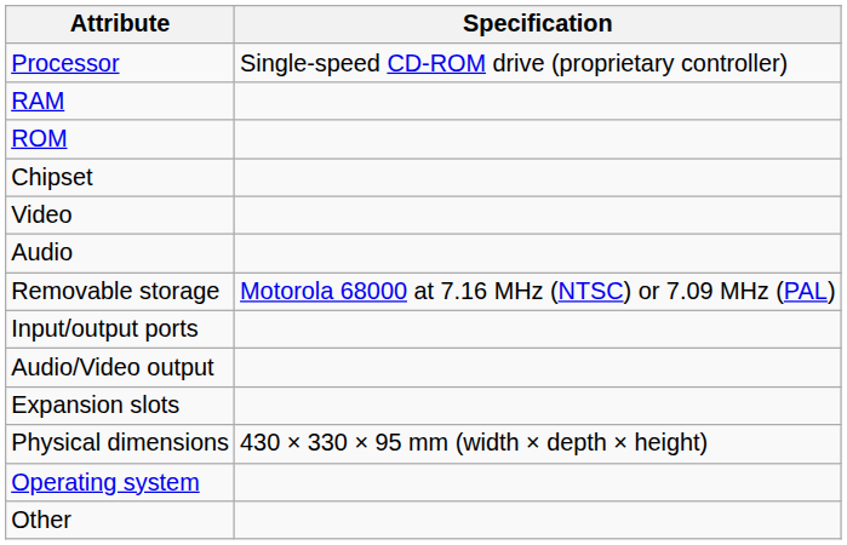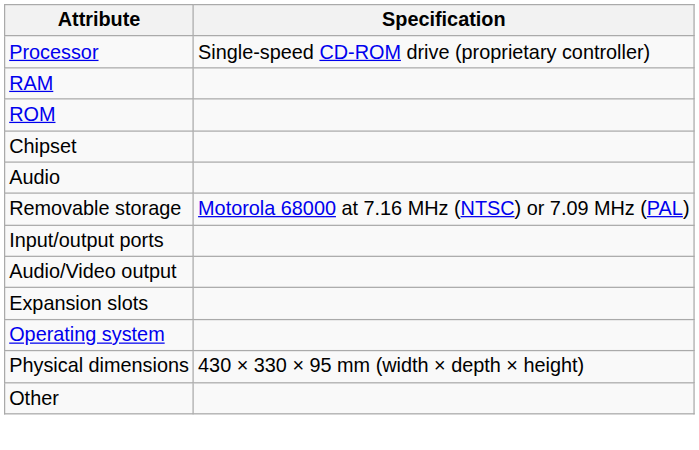- row: Video
rows swapped: Operating system <-> Physical dimensions
